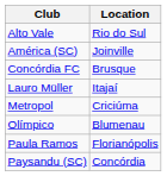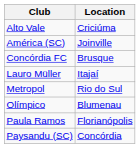Alto Vale | Location: Rio do Sul -> Criciúma
Metropol | Location: Criciúma -> Rio do Sul
